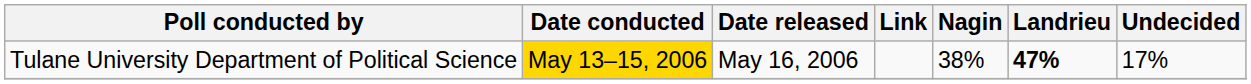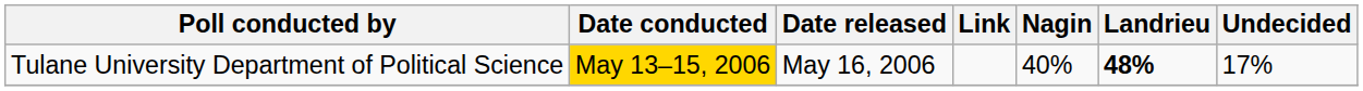Tulane University Department of Political Science | Nagin: 38% -> 40%
Tulane University Department of Political Science | Landrieu: 47% -> 48%
